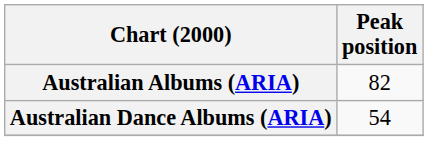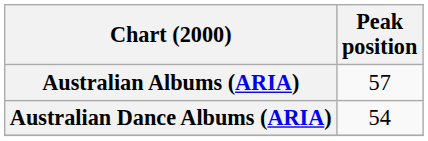Australian Albums (ARIA) | Peak position: 82 -> 57
